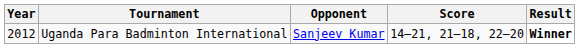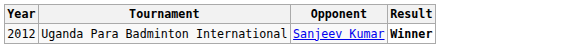- column: Score | 14–21, 21–18, 22–20
